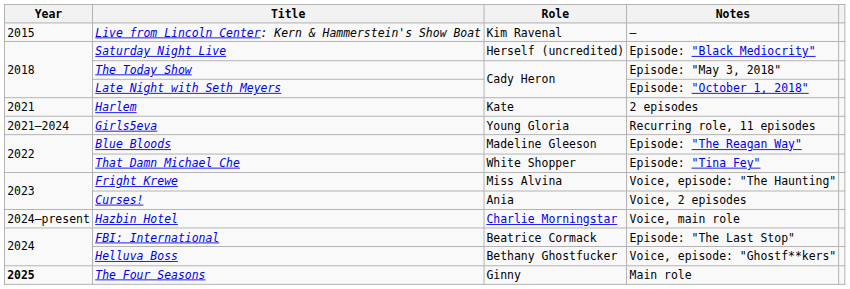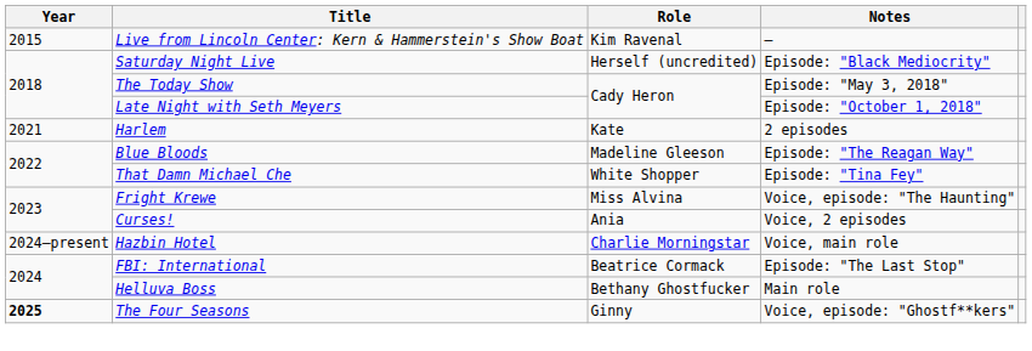- row: 2021–2024 | Girls5eva | Young Gloria | Recurring role, 11 episodes
Helluva Boss | Notes: Voice, episode: "Ghostf**kers" -> Main role
The Four Seasons | Notes: Main role -> Voice, episode: "Ghostf**kers"
